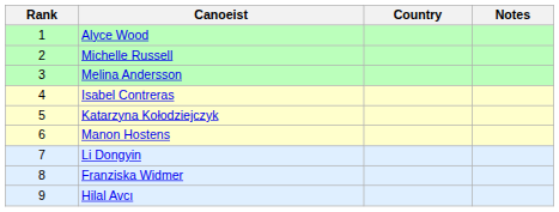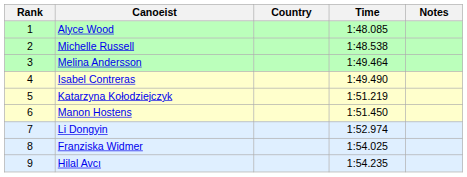+ column: Time | 1:48.085 | 1:48.538 | 1:49.464 | 1:49.490 | 1:51.219 | 1:51.450 | 1:52.974 | 1:54.025 | 1:54.235
